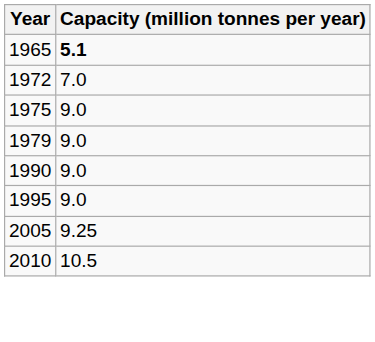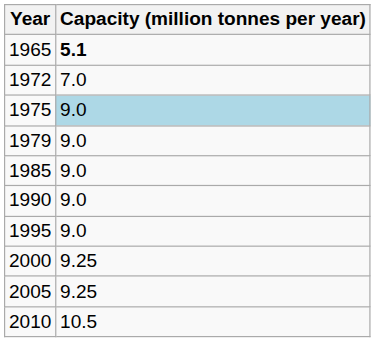1975 | Capacity (million tonnes per year): no background -> lightblue background
+ row: 1985 | 9.0
+ row: 2000 | 9.25
